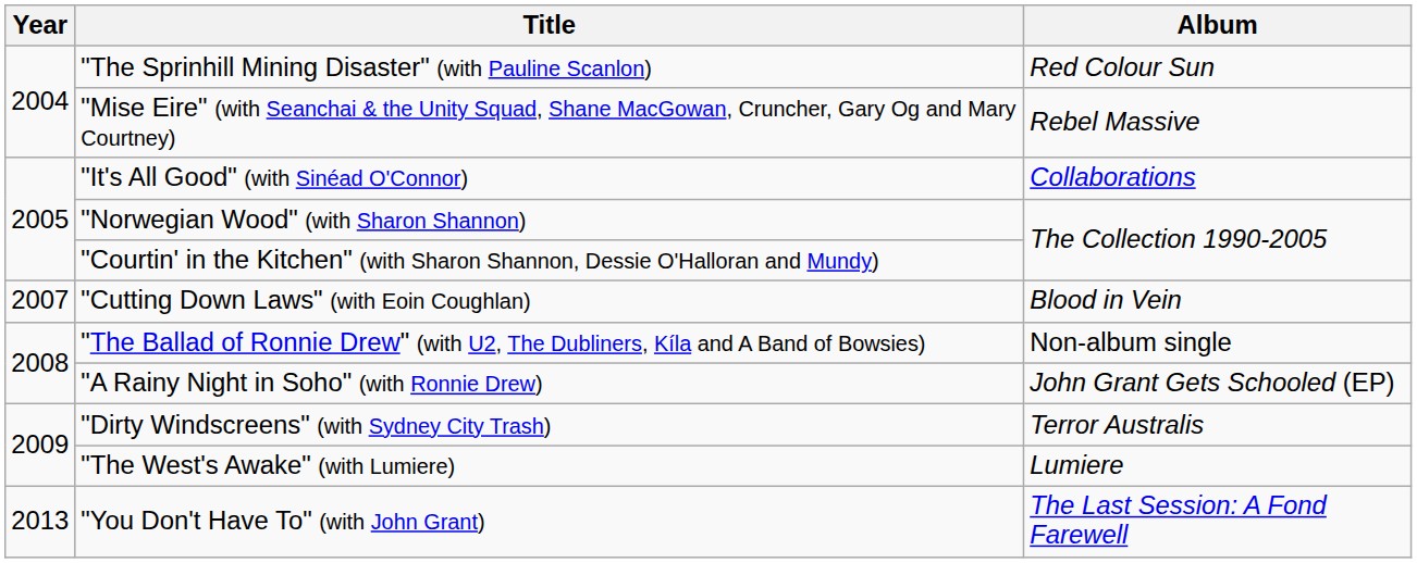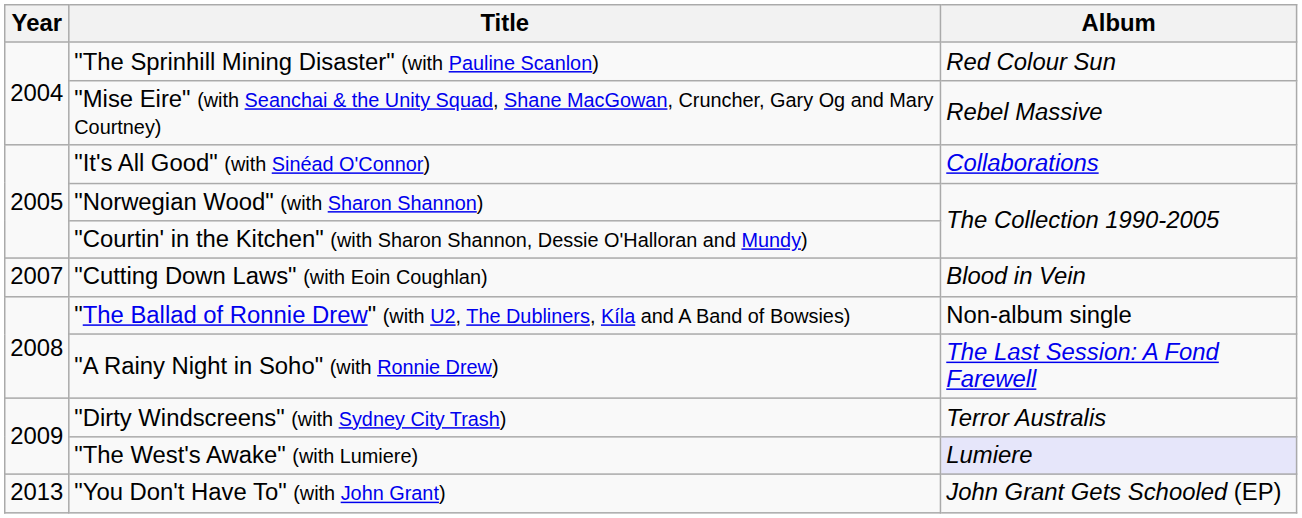"A Rainy Night in Soho" (with Ronnie Drew) | Album: John Grant Gets Schooled (EP) -> The Last Session: A Fond Farewell
"The West's Awake" (with Lumiere) | Album: no background -> lavender background
"You Don't Have To" (with John Grant) | Album: The Last Session: A Fond Farewell -> John Grant Gets Schooled (EP)
